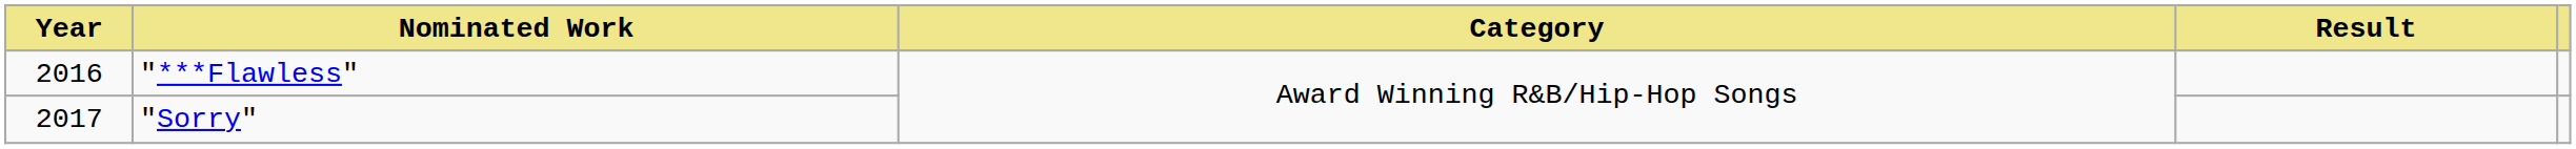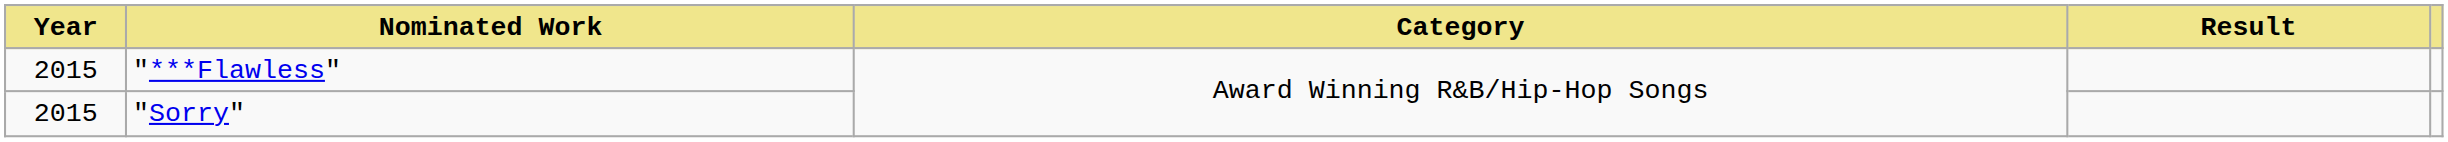"***Flawless" | Year: 2016 -> 2015
"Sorry" | Year: 2017 -> 2015
